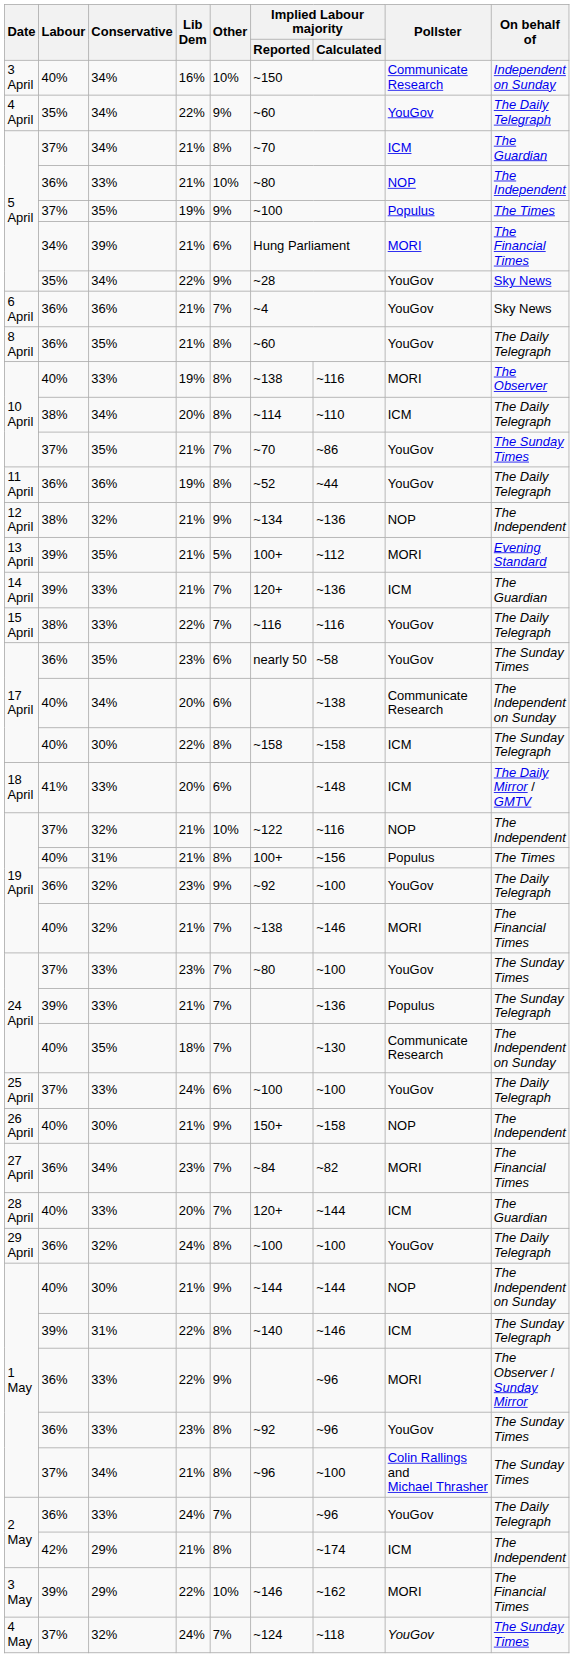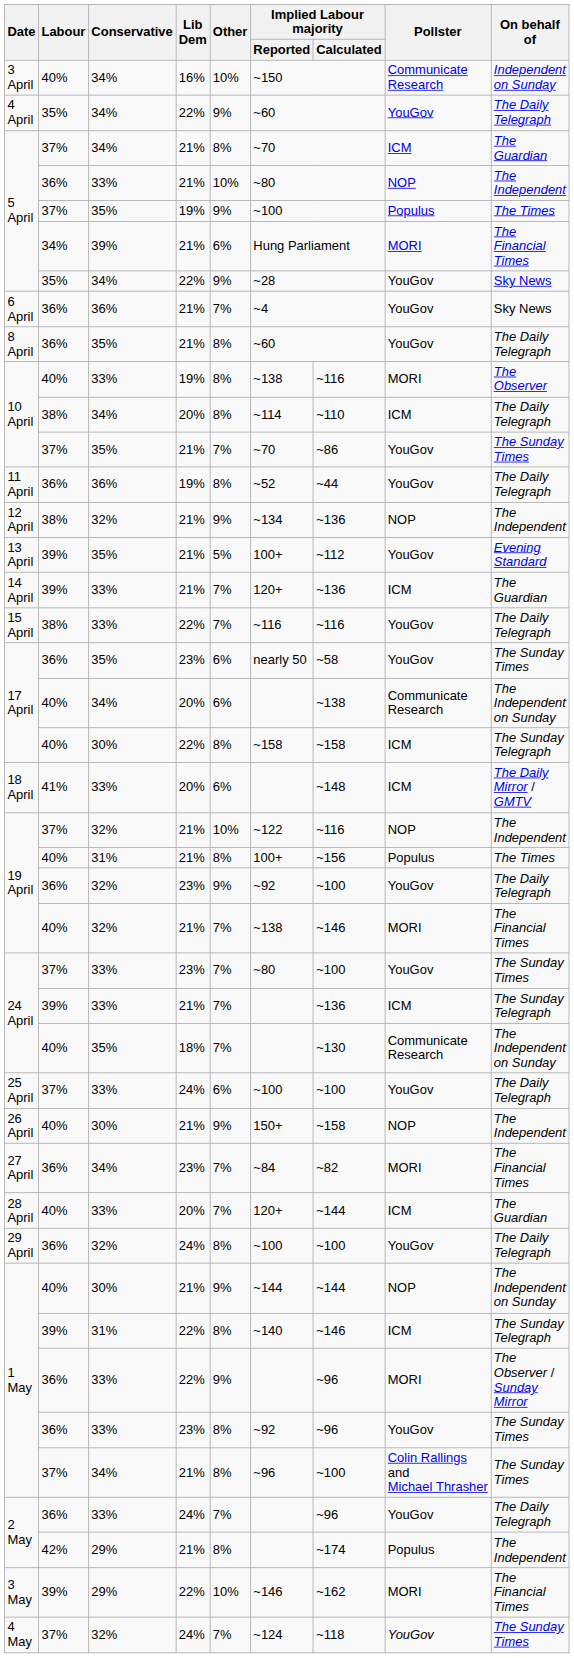13 April | Pollster: MORI -> YouGov
24 April / 39% | Pollster: Populus -> ICM
2 May / 42% | Pollster: ICM -> Populus
